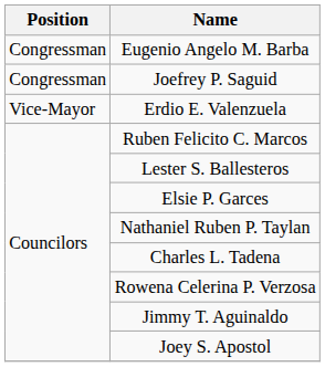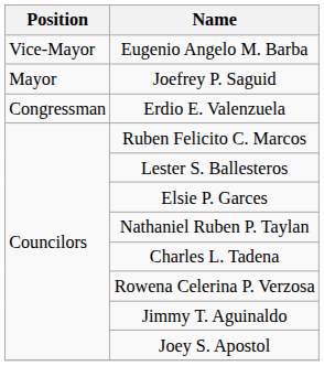Eugenio Angelo M. Barba | Position: Congressman -> Vice-Mayor
Joefrey P. Saguid | Position: Congressman -> Mayor
Erdio E. Valenzuela | Position: Vice-Mayor -> Congressman
